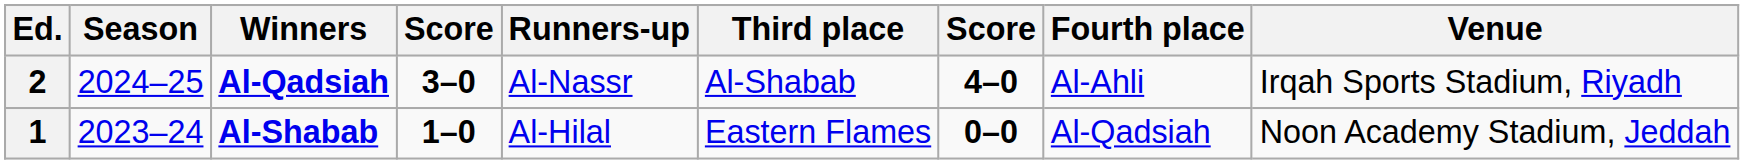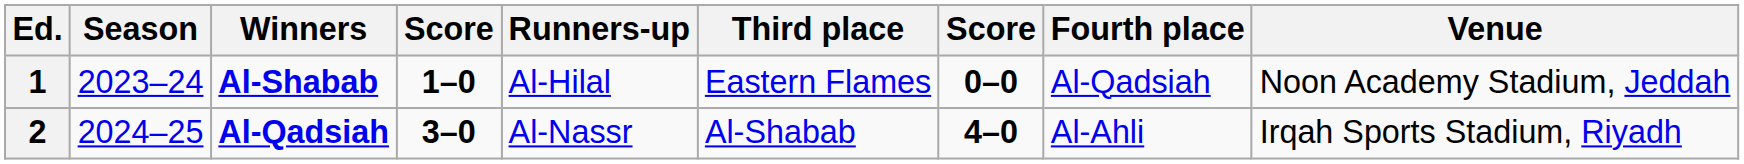rows swapped: 1 <-> 2
